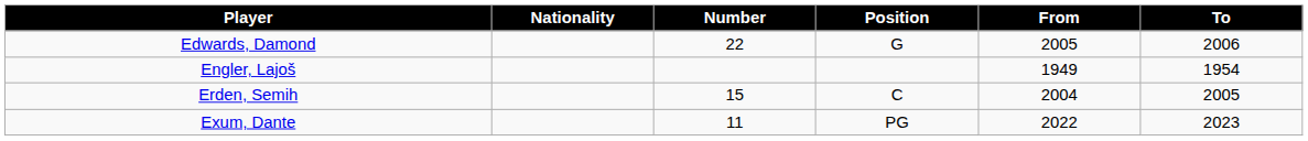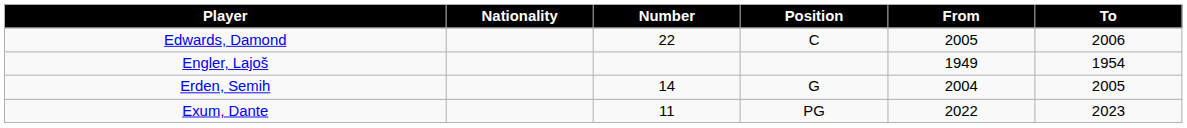Edwards, Damond | Position: G -> C
Erden, Semih | Number: 15 -> 14
Erden, Semih | Position: C -> G
